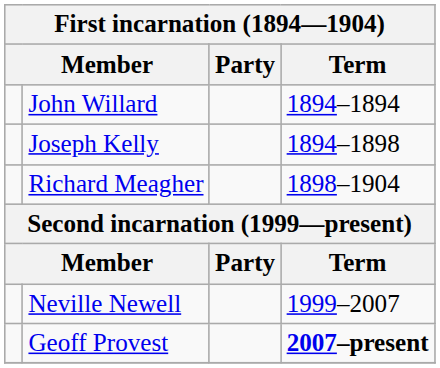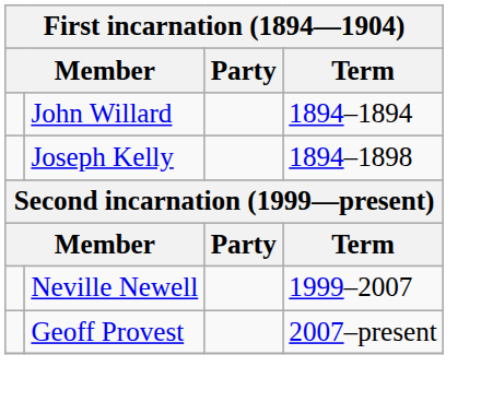- row: Richard Meagher | 1898–1904
Geoff Provest | Term: bold -> normal
